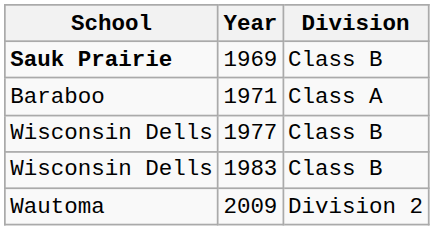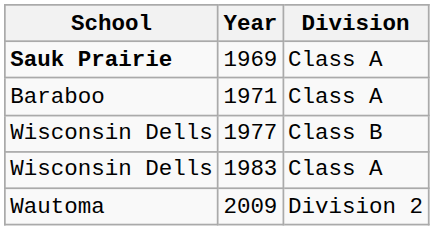1969 | Division: Class B -> Class A
1983 | Division: Class B -> Class A
